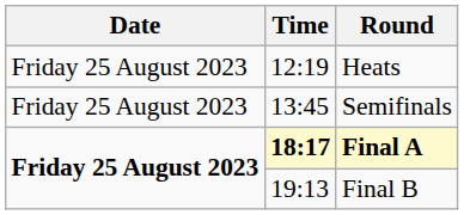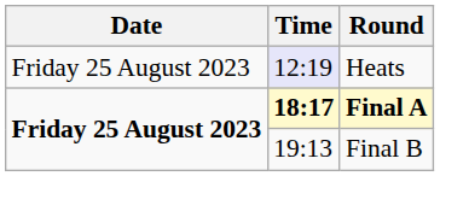Heats | Time: no background -> lavender background
- row: Friday 25 August 2023 | 13:45 | Semifinals
